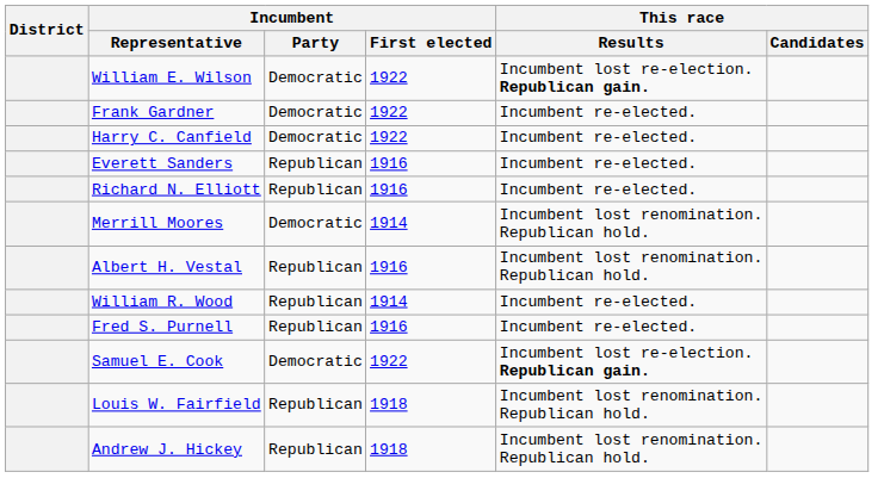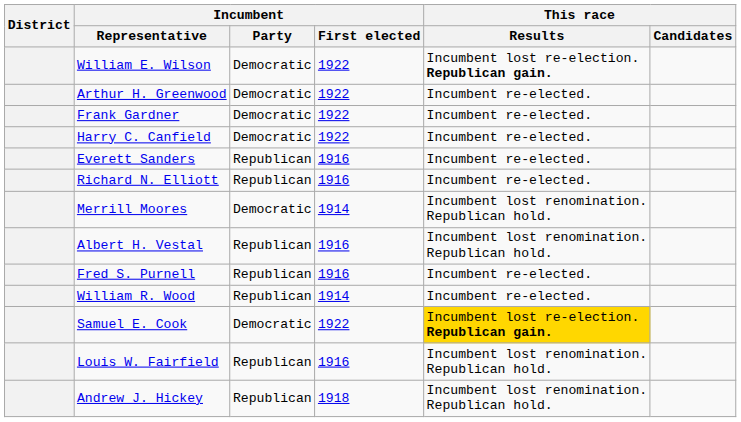+ row: Arthur H. Greenwood | Democratic | 1922 | Incumbent re-elected.
rows swapped: Fred S. Purnell <-> William R. Wood
Samuel E. Cook | This race / Results: no background -> gold background
Louis W. Fairfield | Incumbent / First elected: 1918 -> 1916
